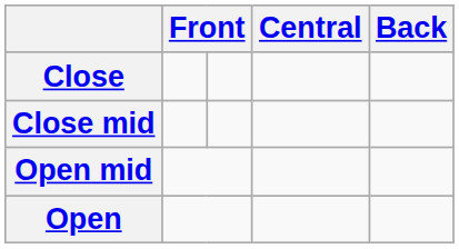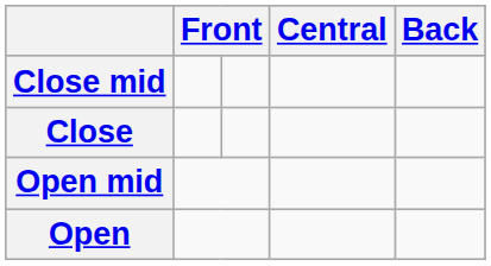rows swapped: Close <-> Close mid
